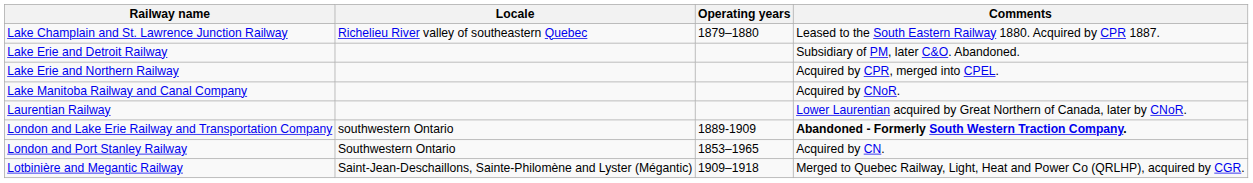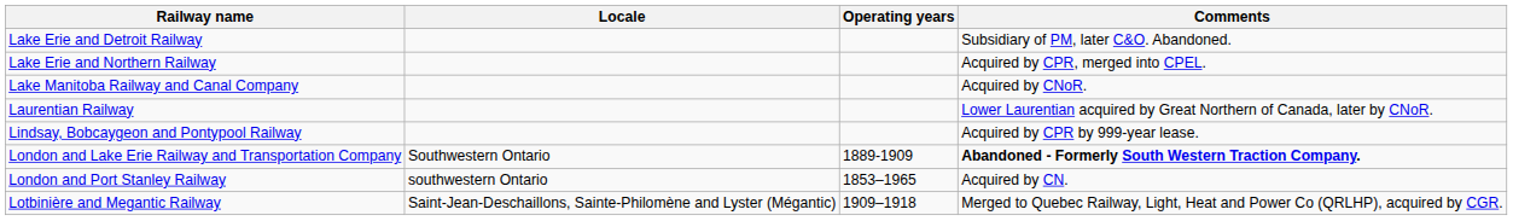- row: Lake Champlain and St. Lawrence Junction Railway | Richelieu River valley of southeastern Quebec | 1879–1880 | Leased to the South Eastern Railway 1880. Acquired by CPR 1887.
+ row: Lindsay, Bobcaygeon and Pontypool Railway | Acquired by CPR by 999-year lease.
London and Lake Erie Railway and Transportation Company | Locale: southwestern Ontario -> Southwestern Ontario
London and Port Stanley Railway | Locale: Southwestern Ontario -> southwestern Ontario
